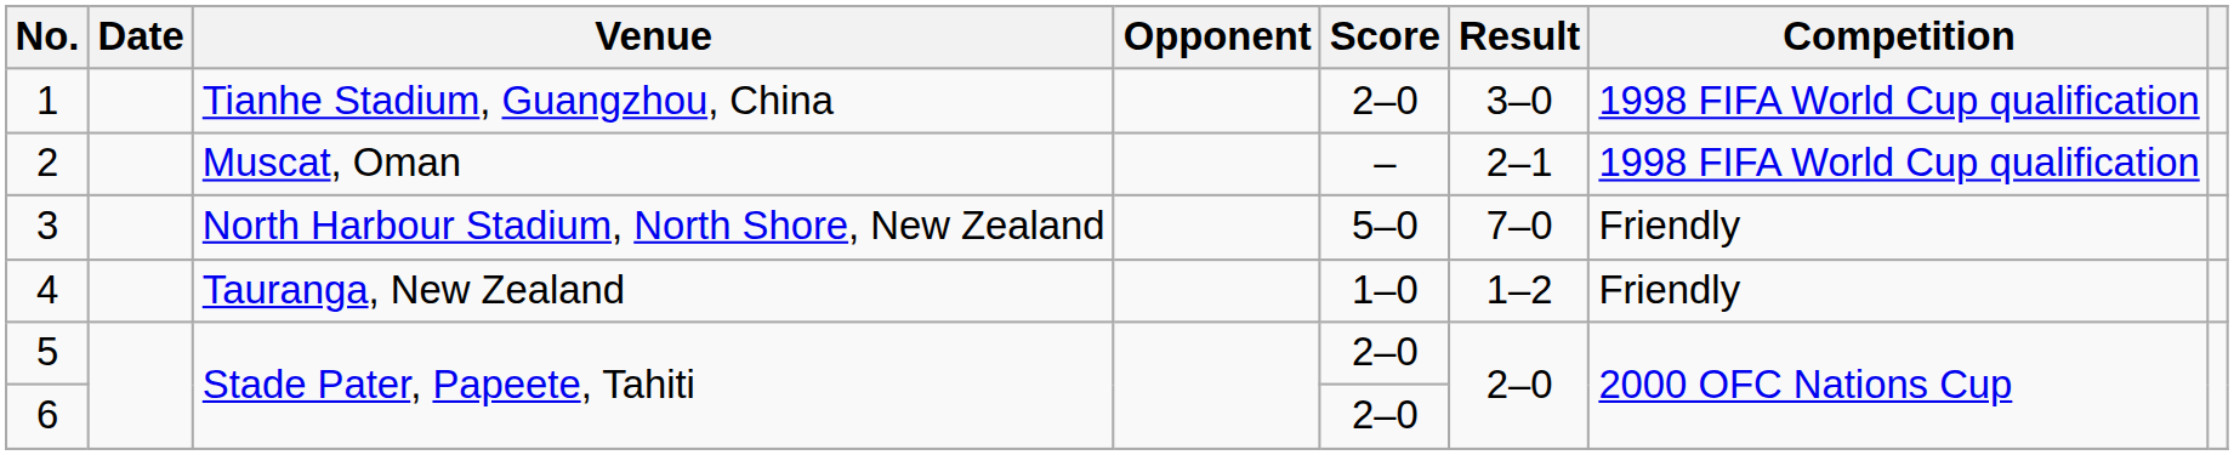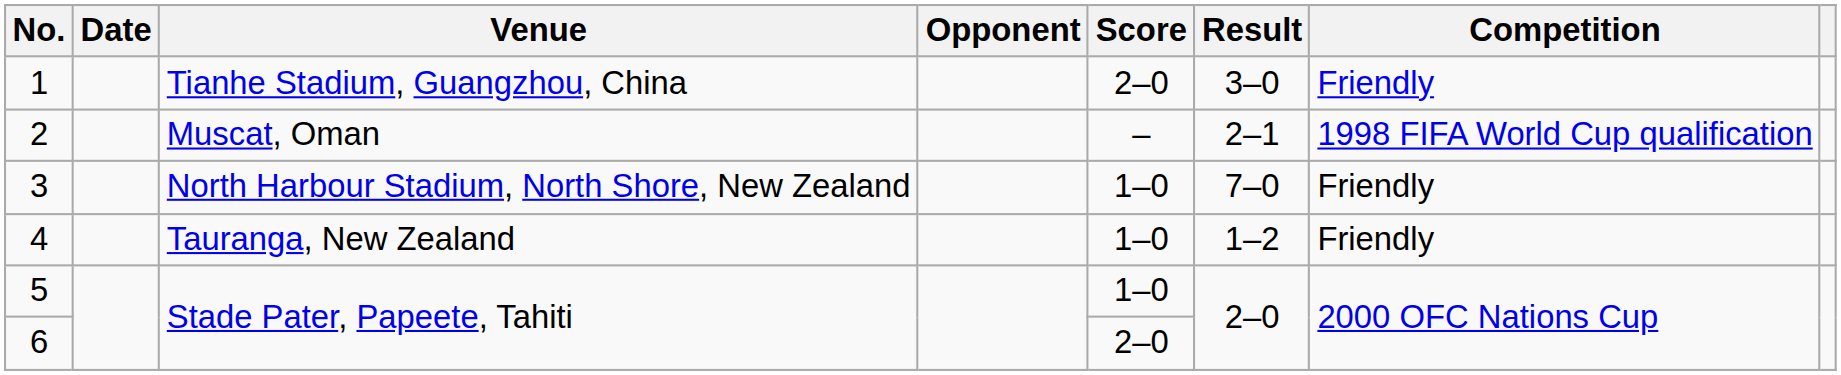1 | Competition: 1998 FIFA World Cup qualification -> Friendly
3 | Score: 5–0 -> 1–0
5 | Score: 2–0 -> 1–0
